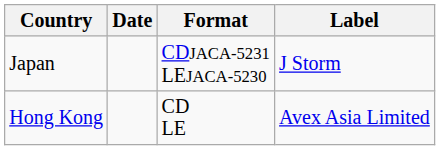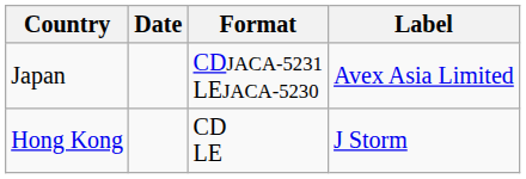Japan | Label: J Storm -> Avex Asia Limited
Hong Kong | Label: Avex Asia Limited -> J Storm
